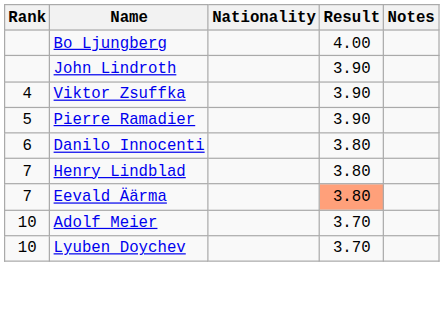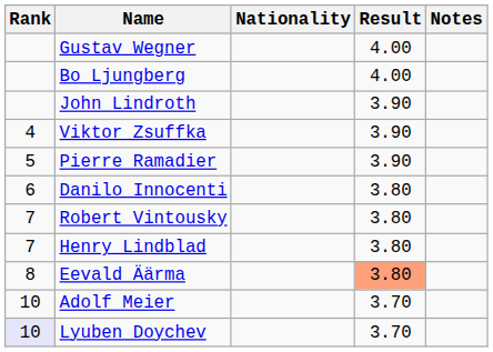+ row: Gustav Wegner | 4.00
+ row: 7 | Robert Vintousky | 3.80
Eevald Äärma | Rank: 7 -> 8
Lyuben Doychev | Rank: no background -> lavender background
